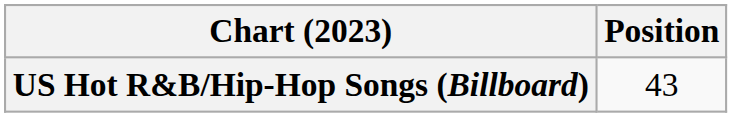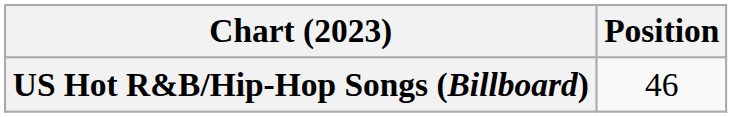US Hot R&B/Hip-Hop Songs (Billboard) | Position: 43 -> 46
